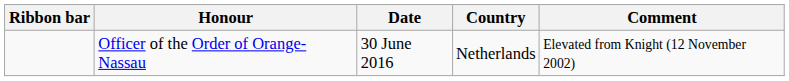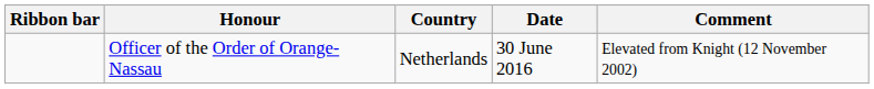columns swapped: Country <-> Date
